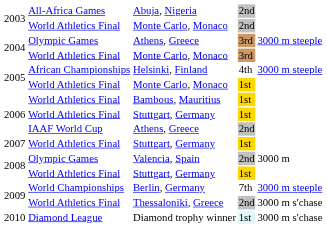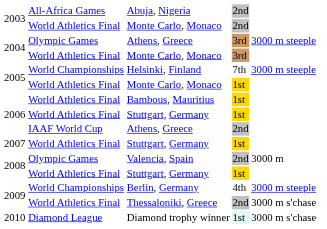Helsinki, Finland | column 2: African Championships -> World Championships
Helsinki, Finland | column 4: 4th -> 7th
Berlin, Germany | column 4: 7th -> 4th
